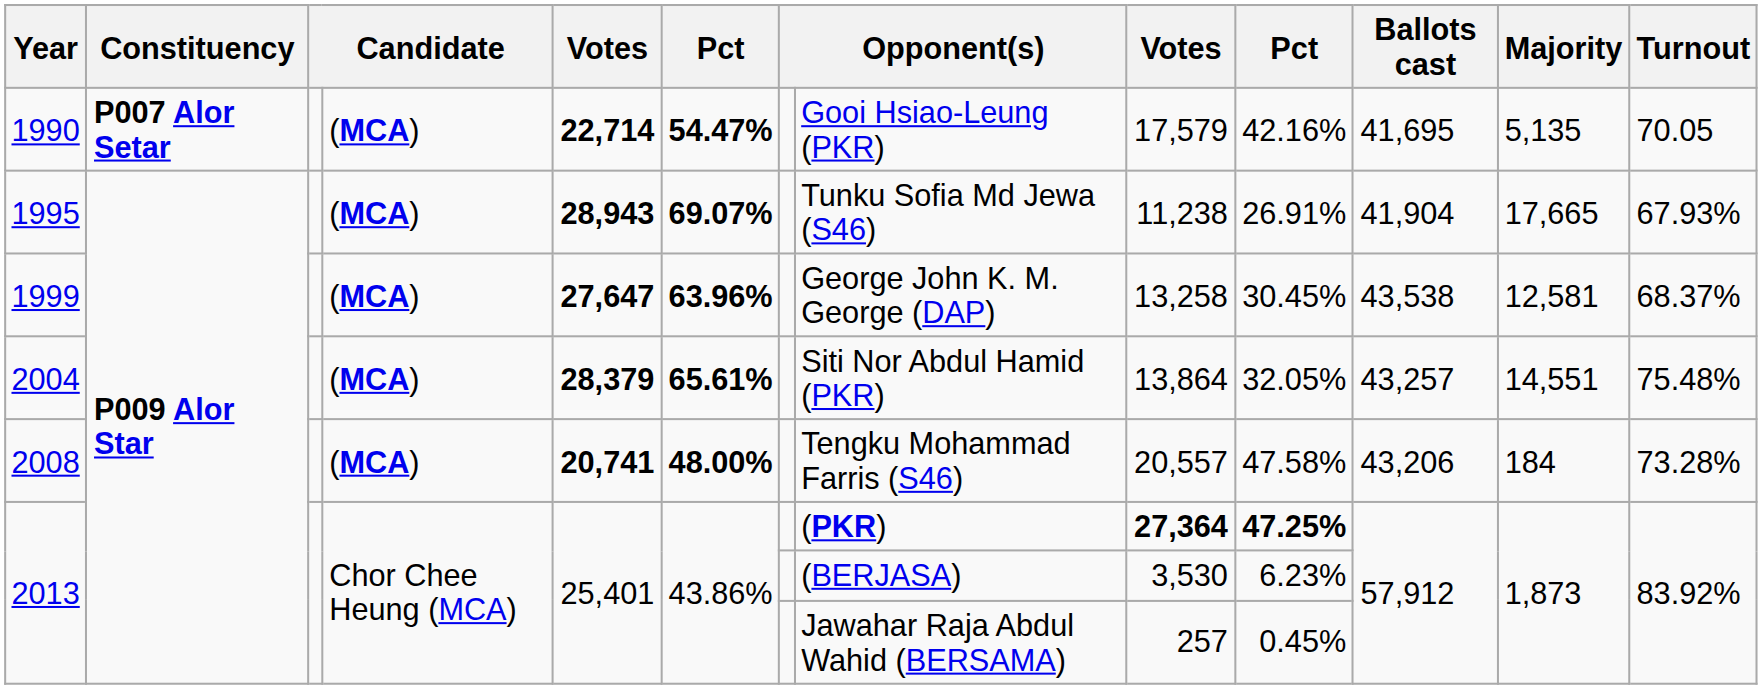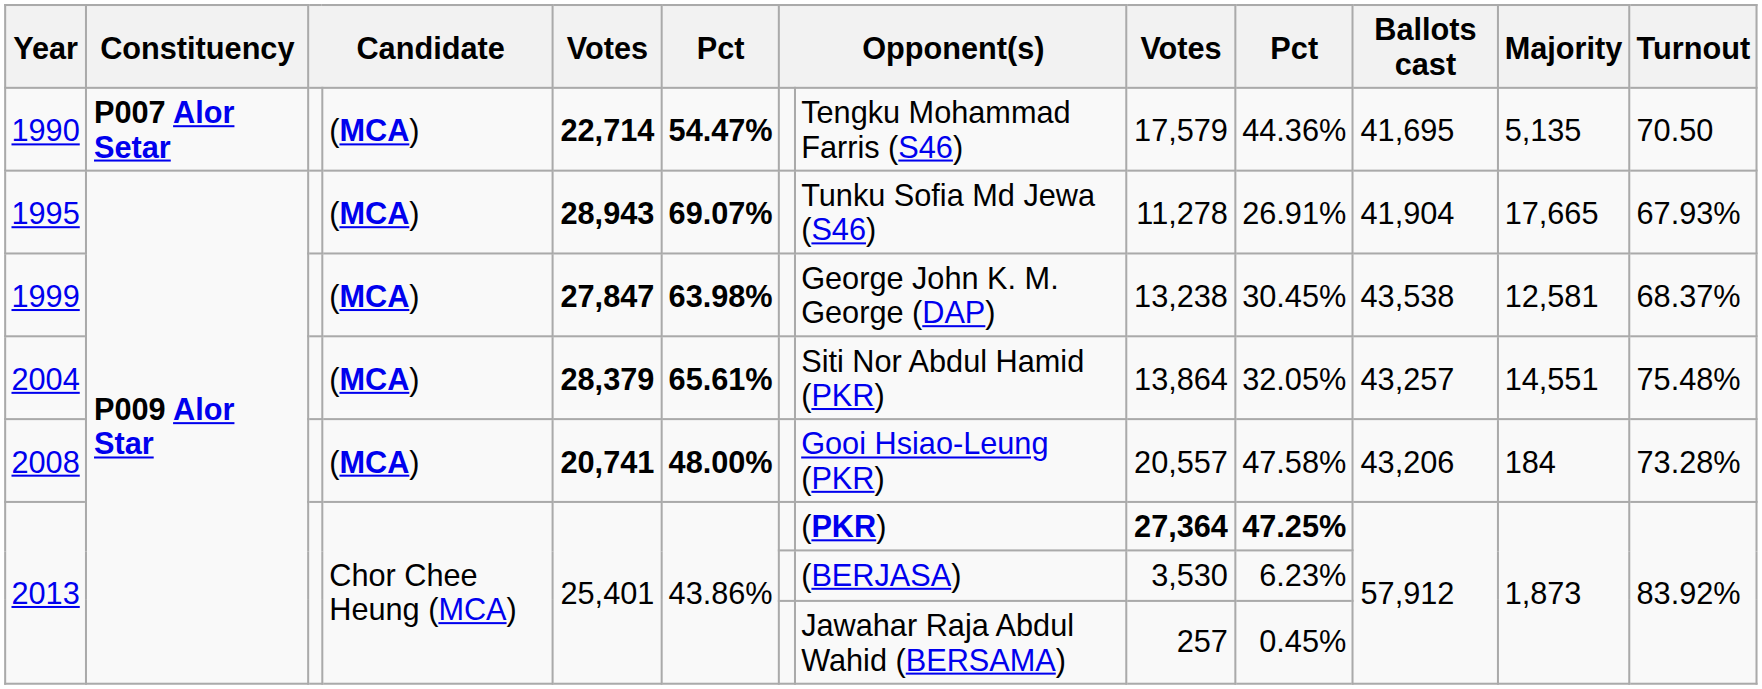1990 | column 8: Gooi Hsiao-Leung (PKR) -> Tengku Mohammad Farris (S46)
1990 | column 10: 42.16% -> 44.36%
1990 | Turnout: 70.05 -> 70.50
1995 | column 9: 11,238 -> 11,278
1999 | column 5: 27,647 -> 27,847
1999 | column 6: 63.96% -> 63.98%
1999 | column 9: 13,258 -> 13,238
2008 | column 8: Tengku Mohammad Farris (S46) -> Gooi Hsiao-Leung (PKR)
